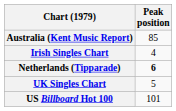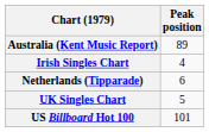Australia (Kent Music Report) | Peak position: 85 -> 89
Netherlands (Tipparade) | Peak position: bold -> normal
